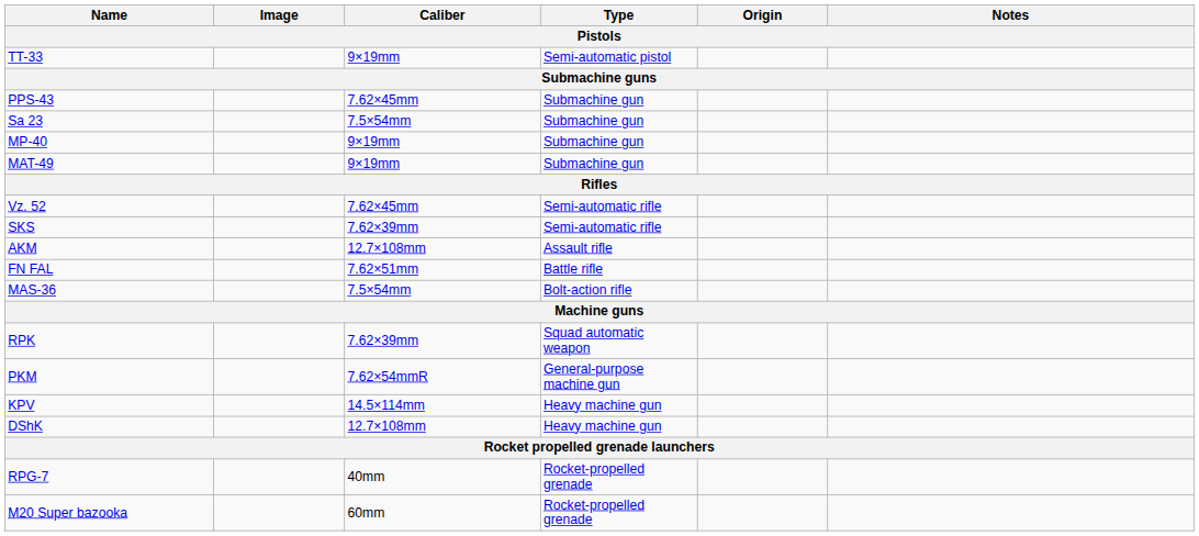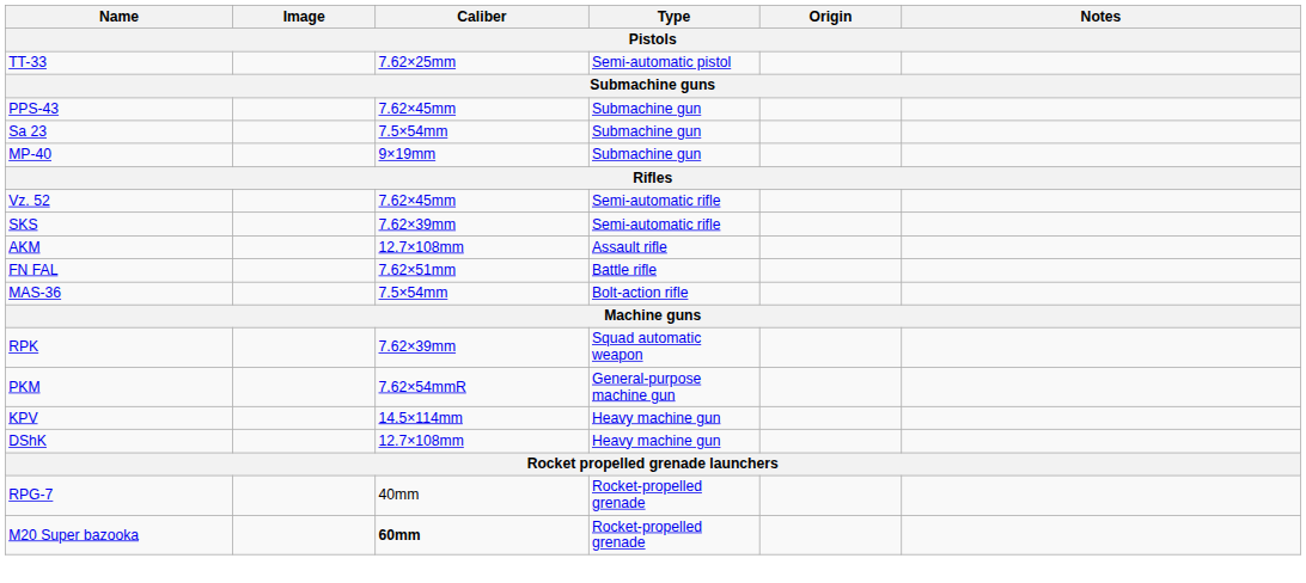TT-33 | Caliber: 9×19mm -> 7.62×25mm
- row: MAT-49 | 9×19mm | Submachine gun
M20 Super bazooka | Caliber: normal -> bold
